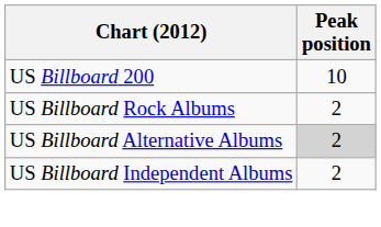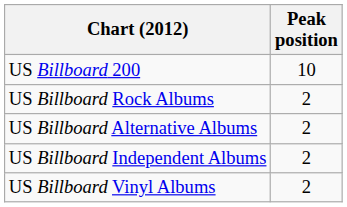US Billboard Alternative Albums | Peak position: lightgrey background -> no background
+ row: US Billboard Vinyl Albums | 2
